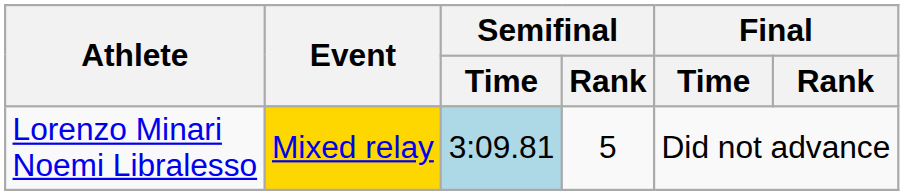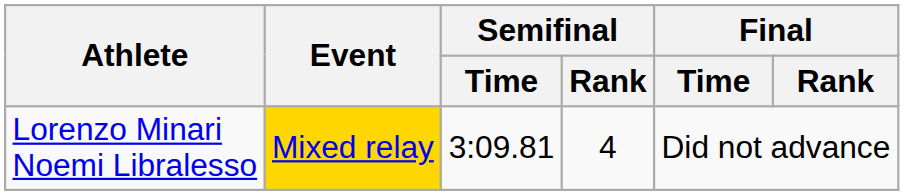Lorenzo Minari Noemi Libralesso | Semifinal / Time: lightblue background -> no background
Lorenzo Minari Noemi Libralesso | Semifinal / Rank: 5 -> 4
